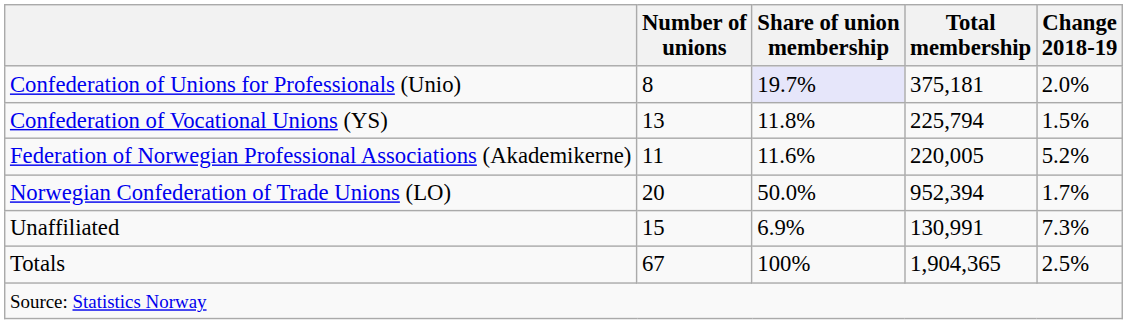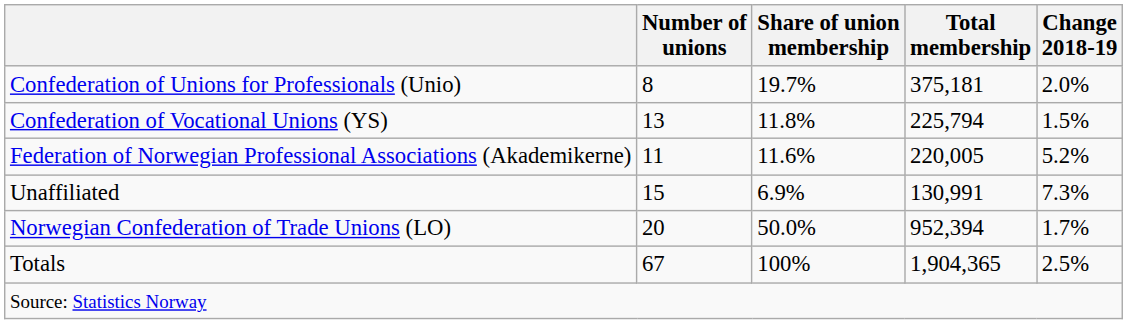Confederation of Unions for Professionals (Unio) | Share of union membership: lavender background -> no background
rows swapped: Norwegian Confederation of Trade Unions (LO) <-> Unaffiliated
